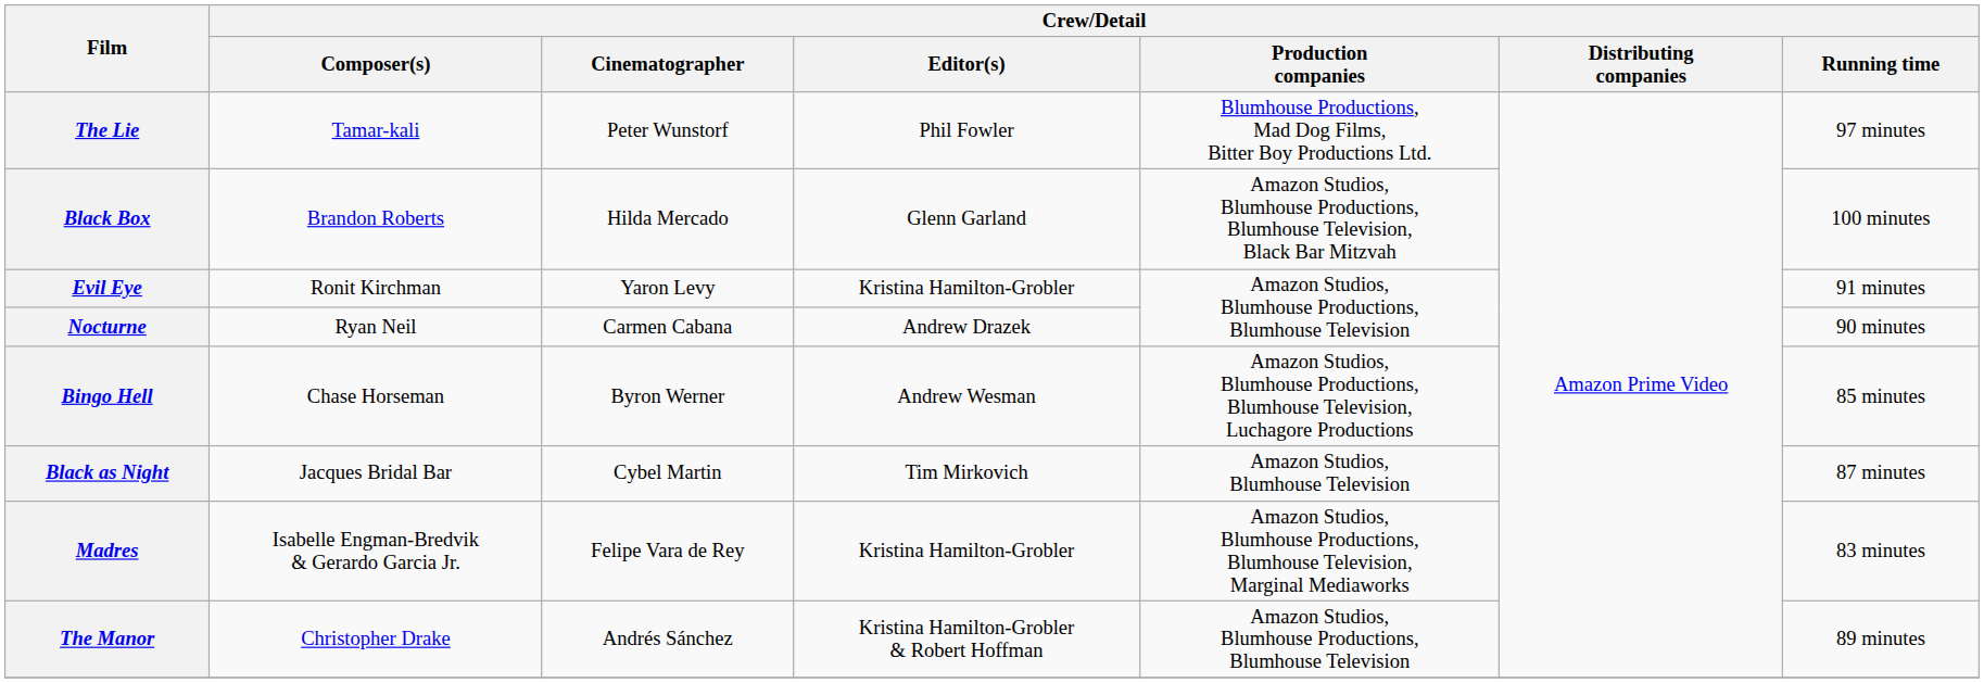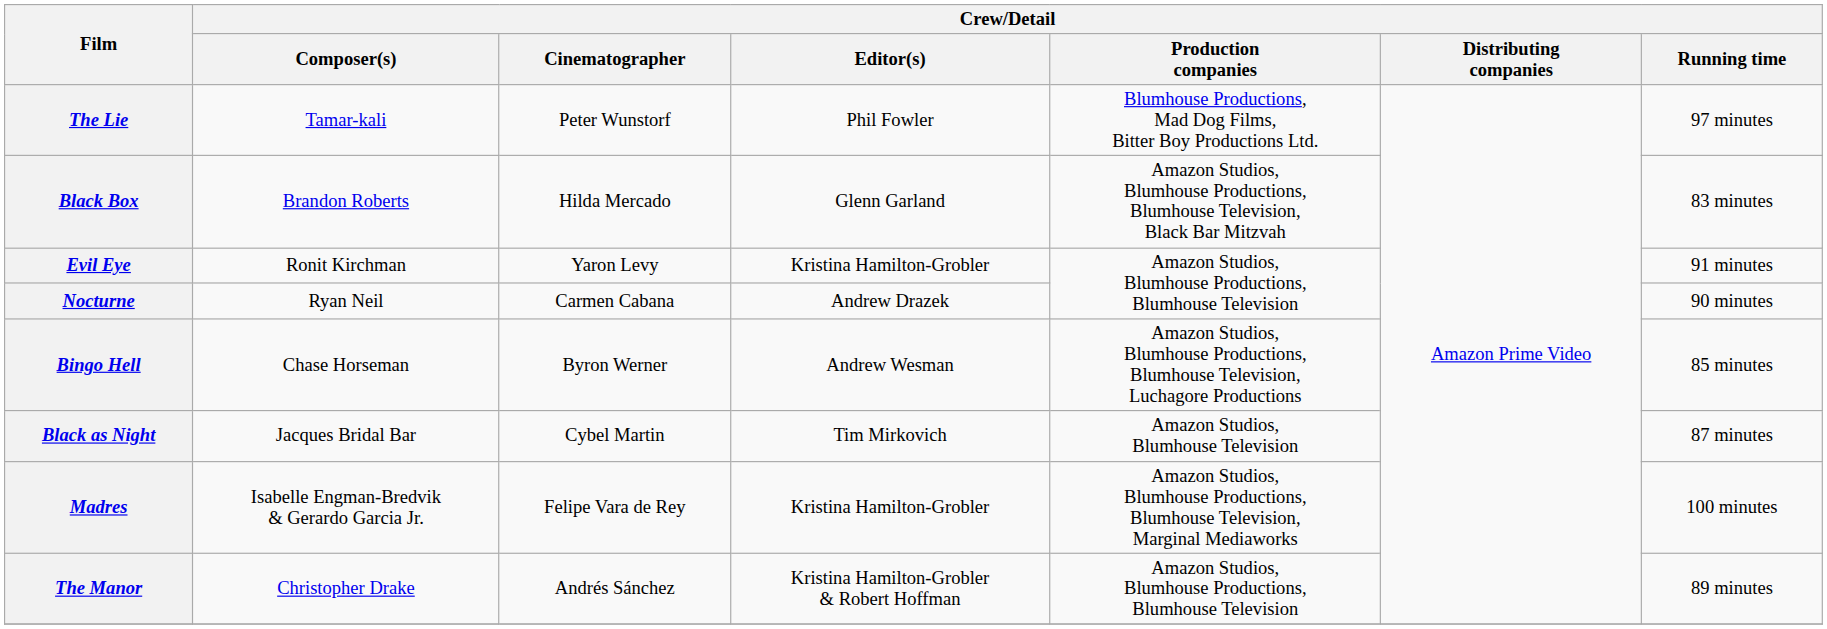Black Box | Crew/Detail / Running time: 100 minutes -> 83 minutes
Madres | Crew/Detail / Running time: 83 minutes -> 100 minutes
